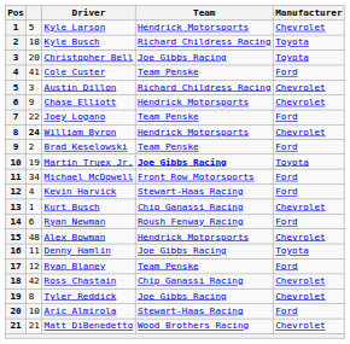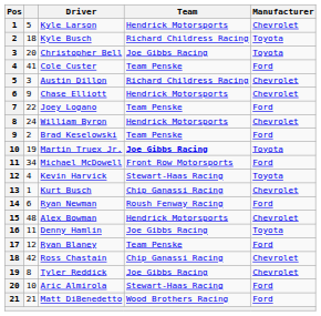William Byron | column 2: bold -> normal
Kevin Harvick | Manufacturer: Ford -> Toyota
Matt DiBenedetto | Manufacturer: Chevrolet -> Ford
